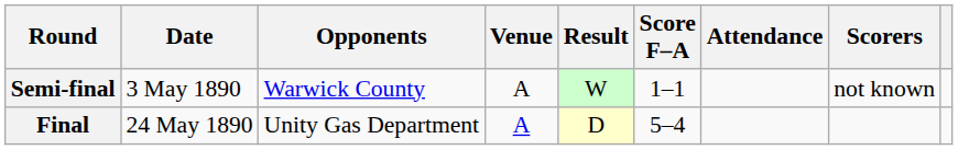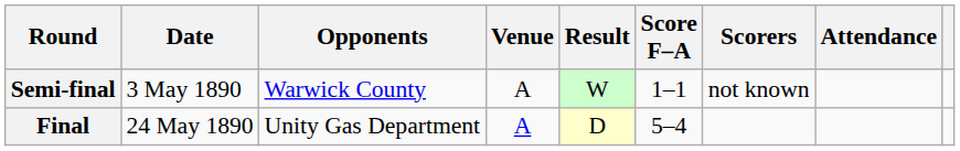columns swapped: Scorers <-> Attendance
